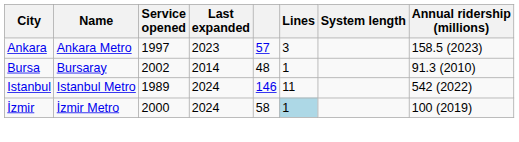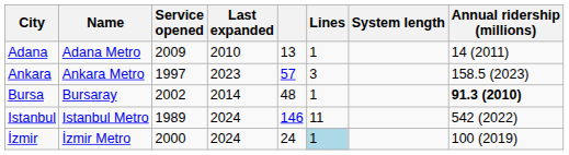+ row: Adana | Adana Metro | 2009 | 2010 | 13 | 1 | 14 (2011)
Bursa | Annual ridership (millions): normal -> bold
İzmir | column 5: 58 -> 24
